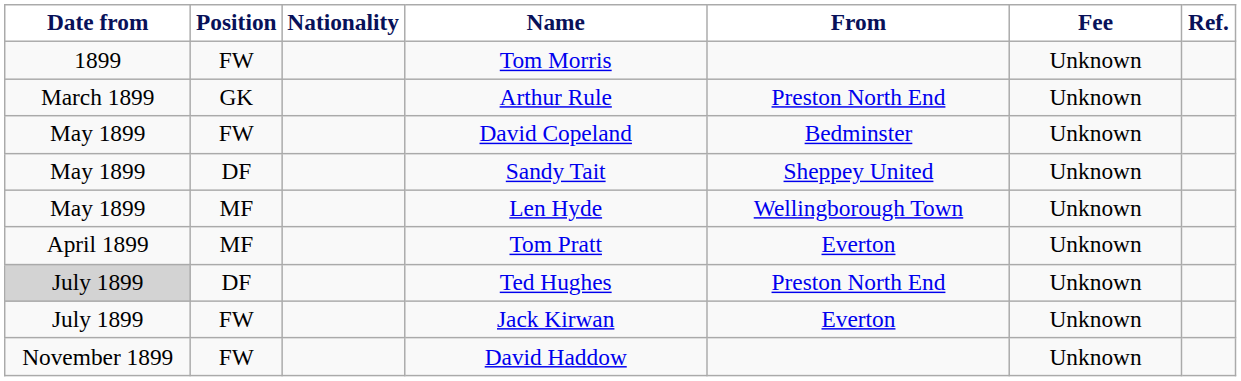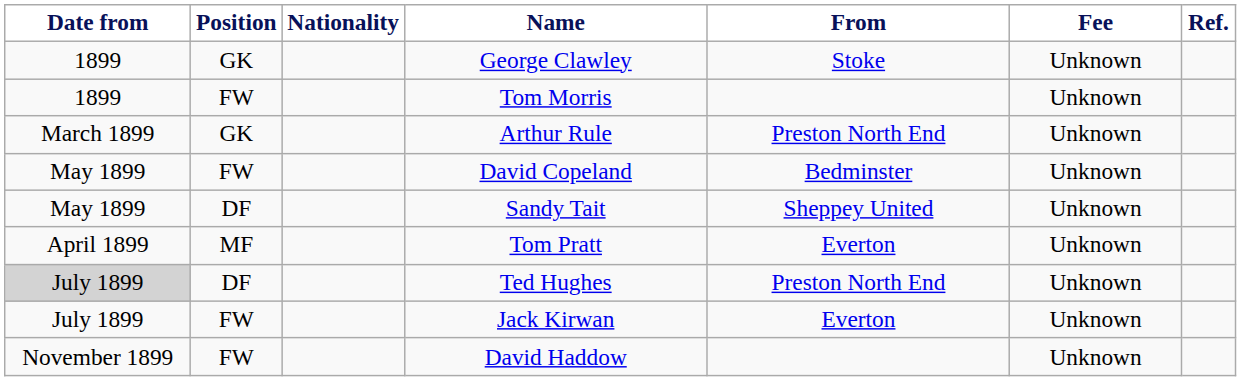+ row: 1899 | GK | George Clawley | Stoke | Unknown
- row: May 1899 | MF | Len Hyde | Wellingborough Town | Unknown
